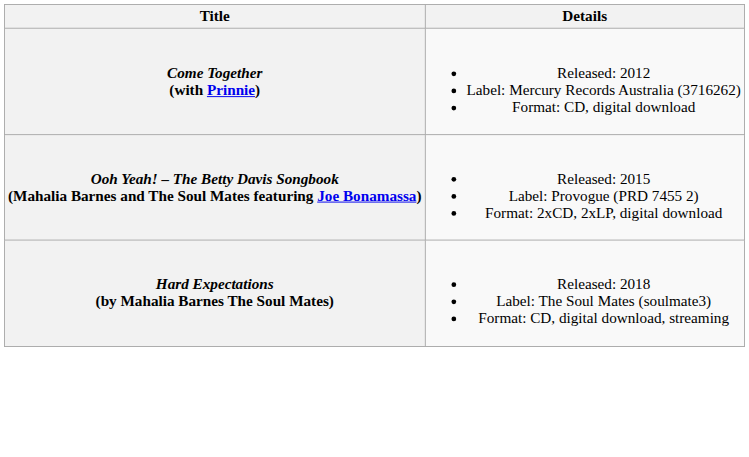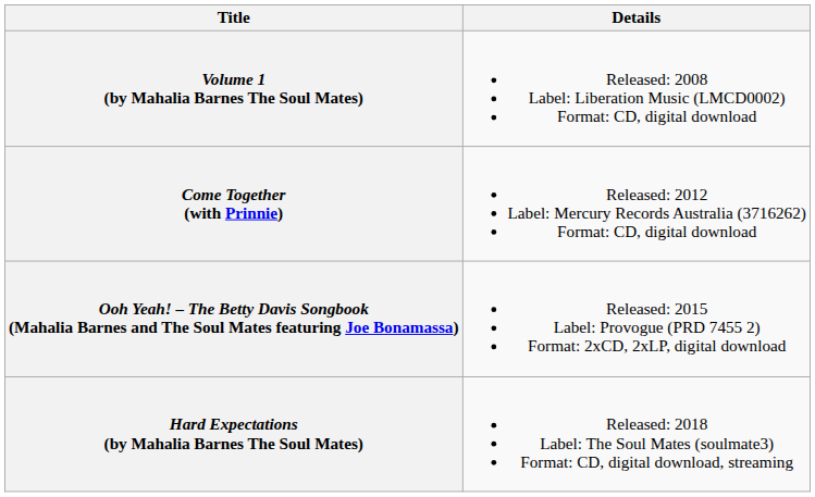+ row: Volume 1 (by Mahalia Barnes The Soul Mates) | Released: 2008 Label: Liberation Music (LMCD0002) Format: CD, digital download
